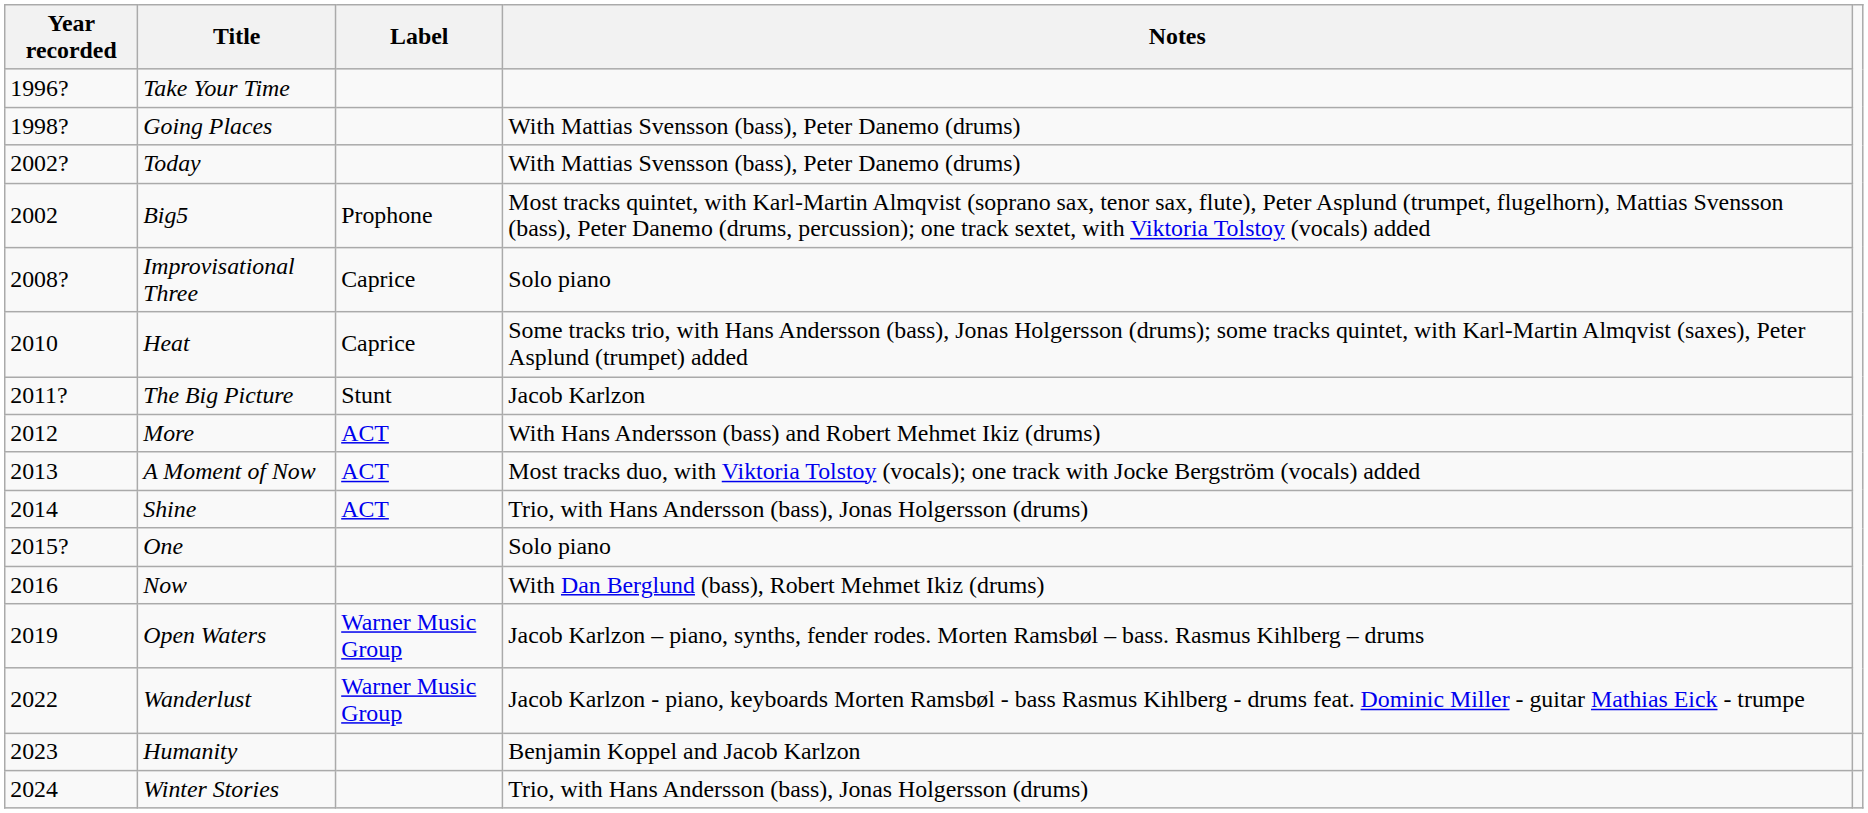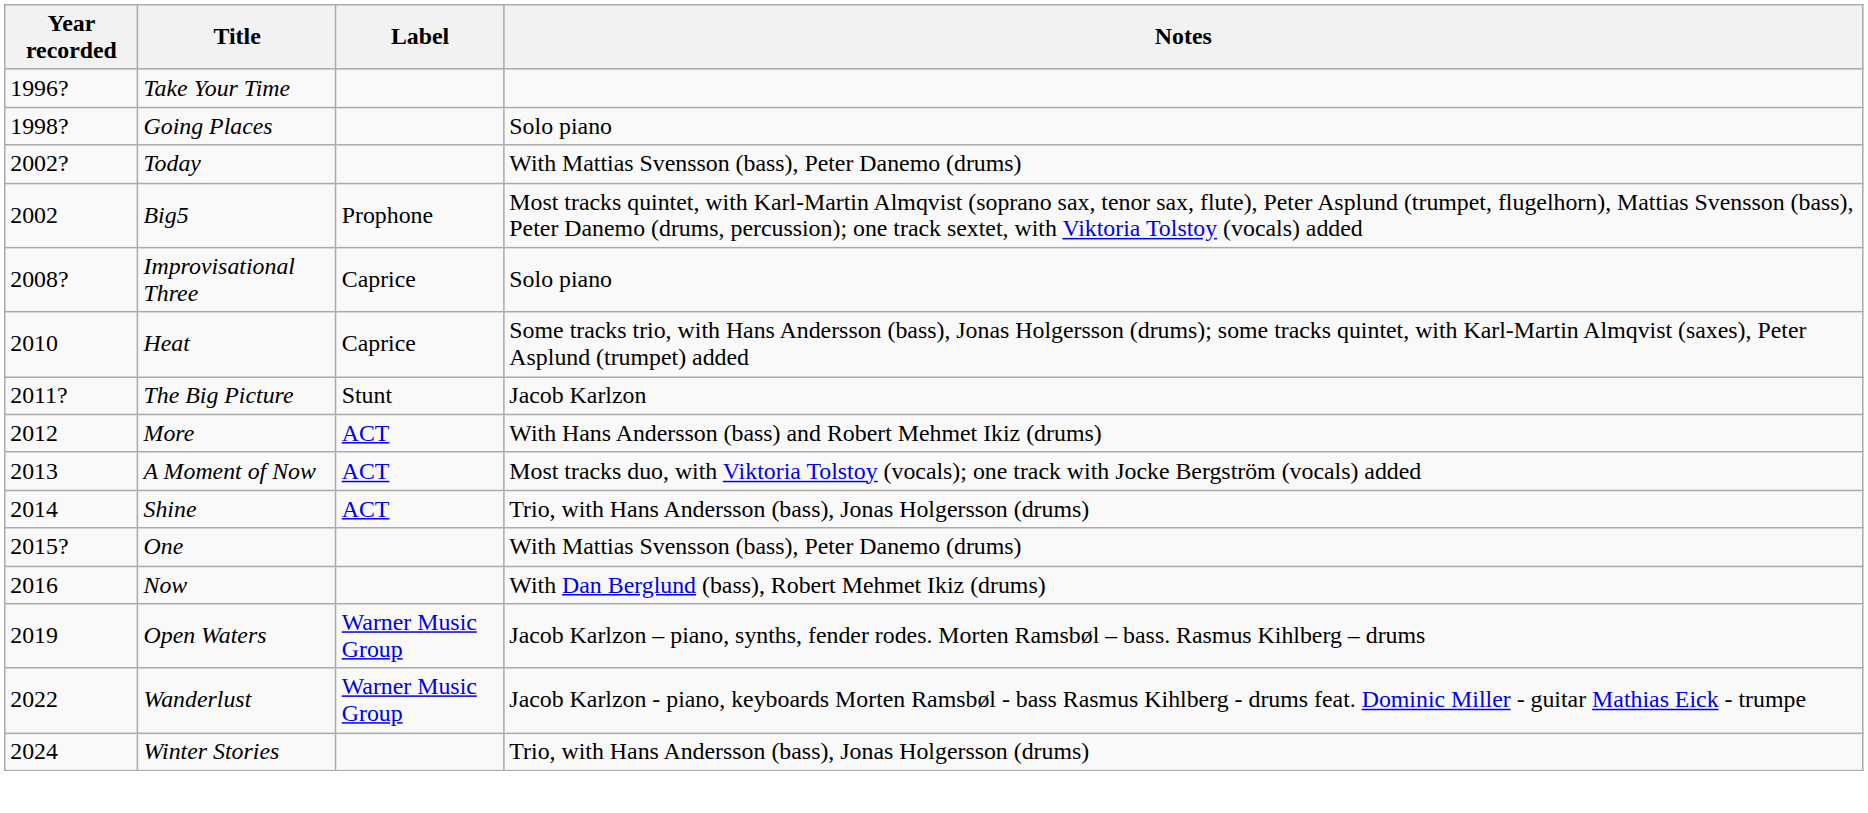Going Places | Notes: With Mattias Svensson (bass), Peter Danemo (drums) -> Solo piano
One | Notes: Solo piano -> With Mattias Svensson (bass), Peter Danemo (drums)
- row: 2023 | Humanity | Benjamin Koppel and Jacob Karlzon
